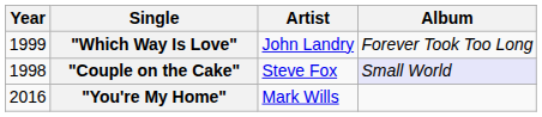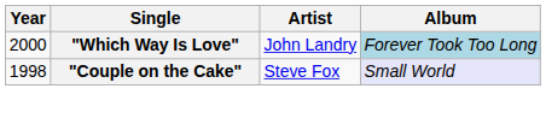"Which Way Is Love" | Year: 1999 -> 2000
"Which Way Is Love" | Album: no background -> lightblue background
- row: 2016 | "You're My Home" | Mark Wills
